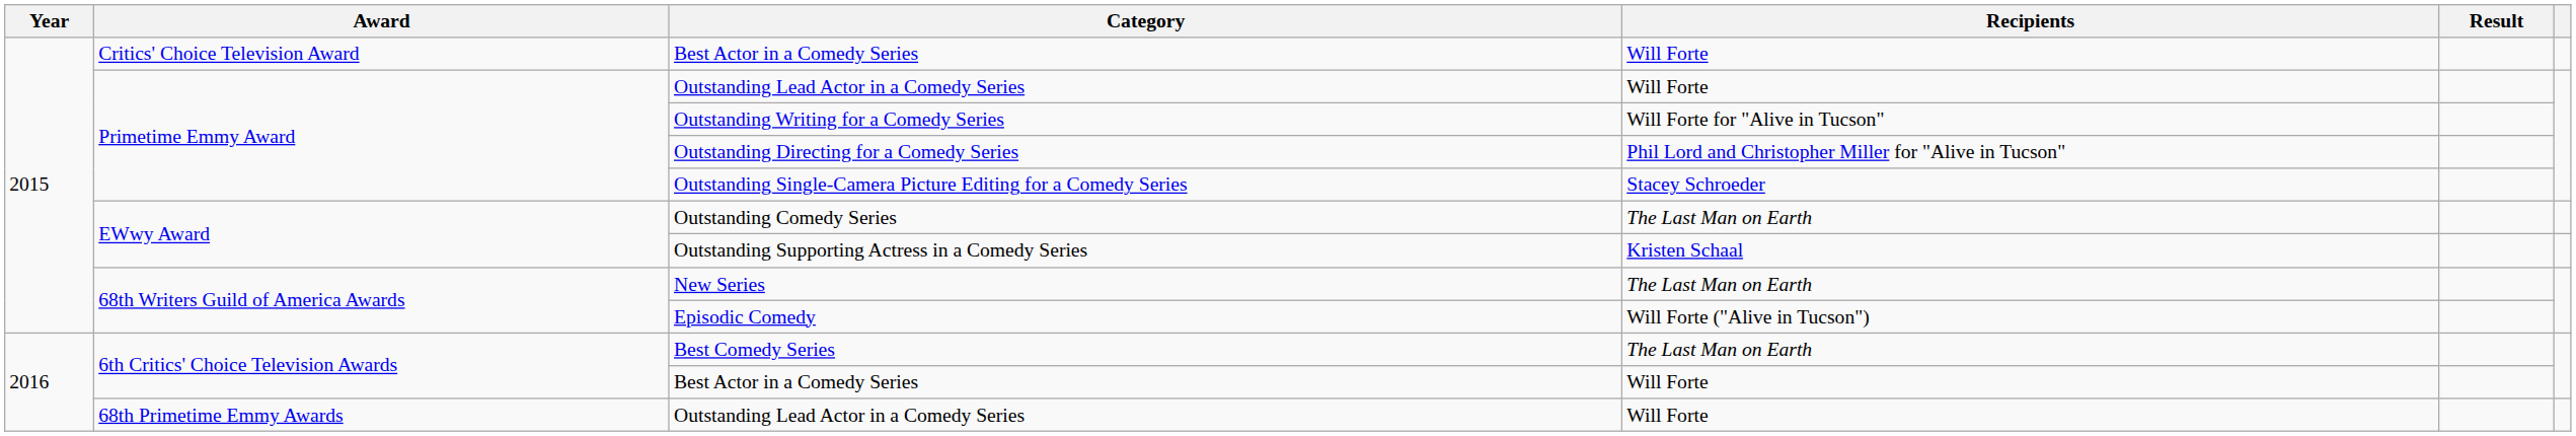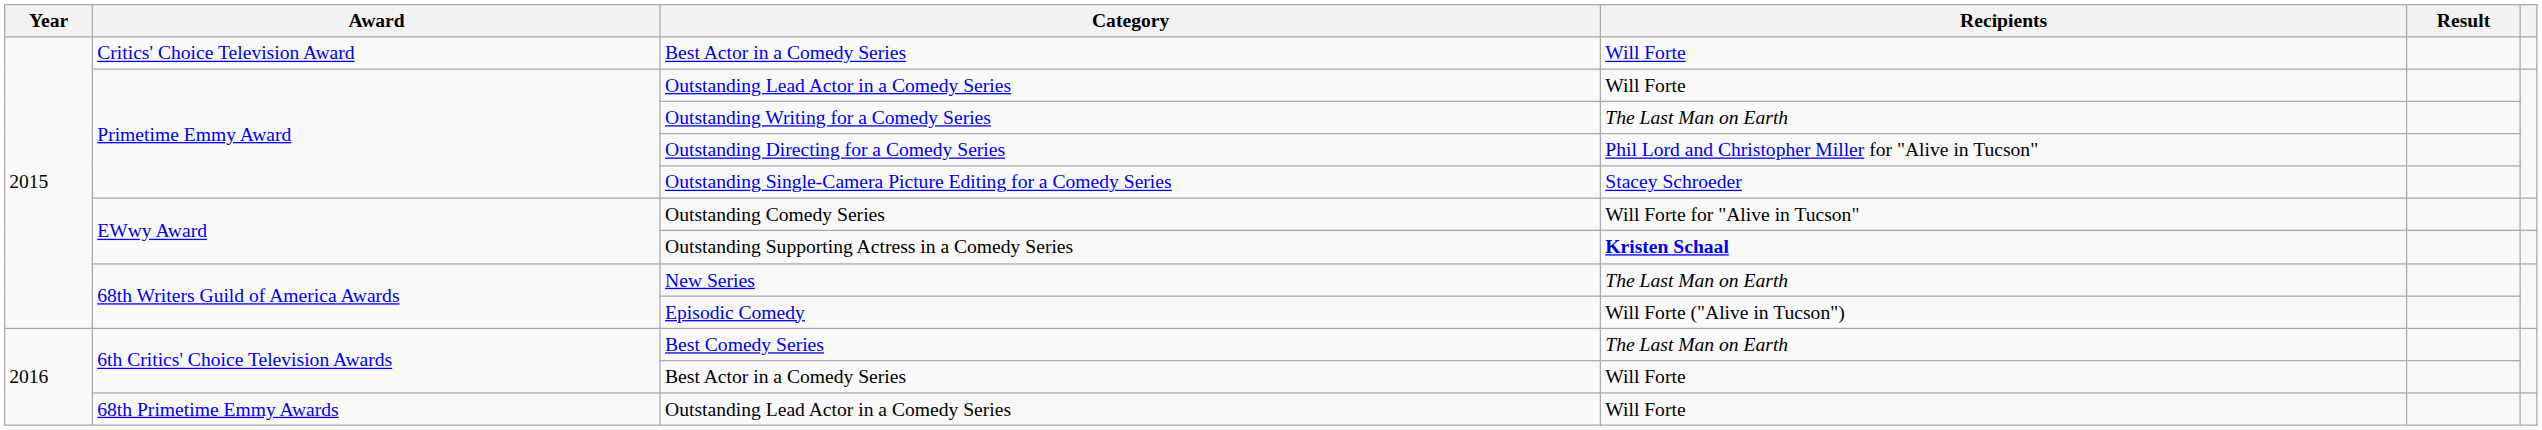Outstanding Writing for a Comedy Series | Recipients: Will Forte for "Alive in Tucson" -> The Last Man on Earth
Outstanding Comedy Series | Recipients: The Last Man on Earth -> Will Forte for "Alive in Tucson"
Outstanding Supporting Actress in a Comedy Series | Recipients: normal -> bold
